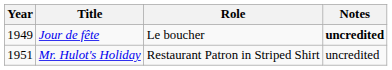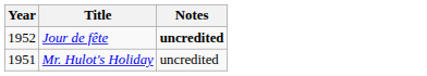- column: Role | Le boucher | Restaurant Patron in Striped Shirt
Jour de fête | Year: 1949 -> 1952
